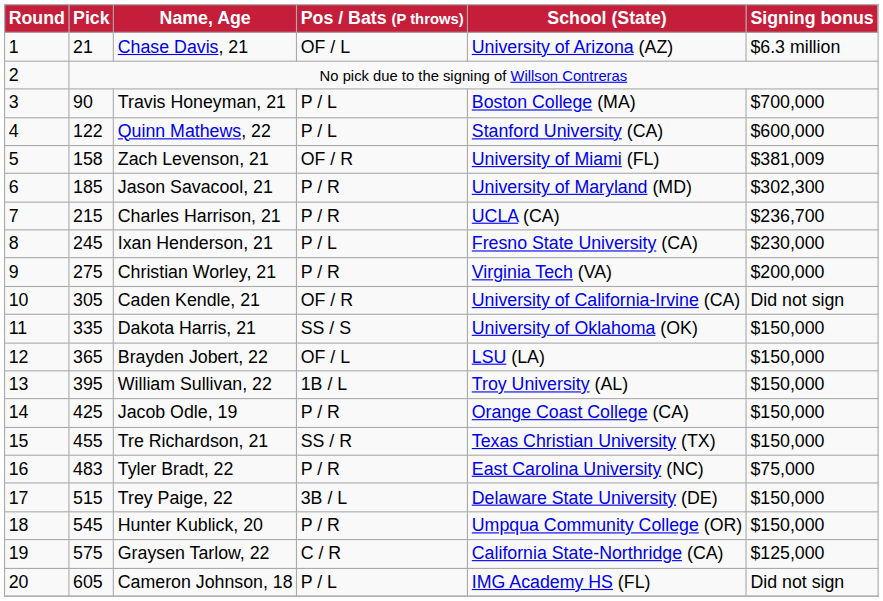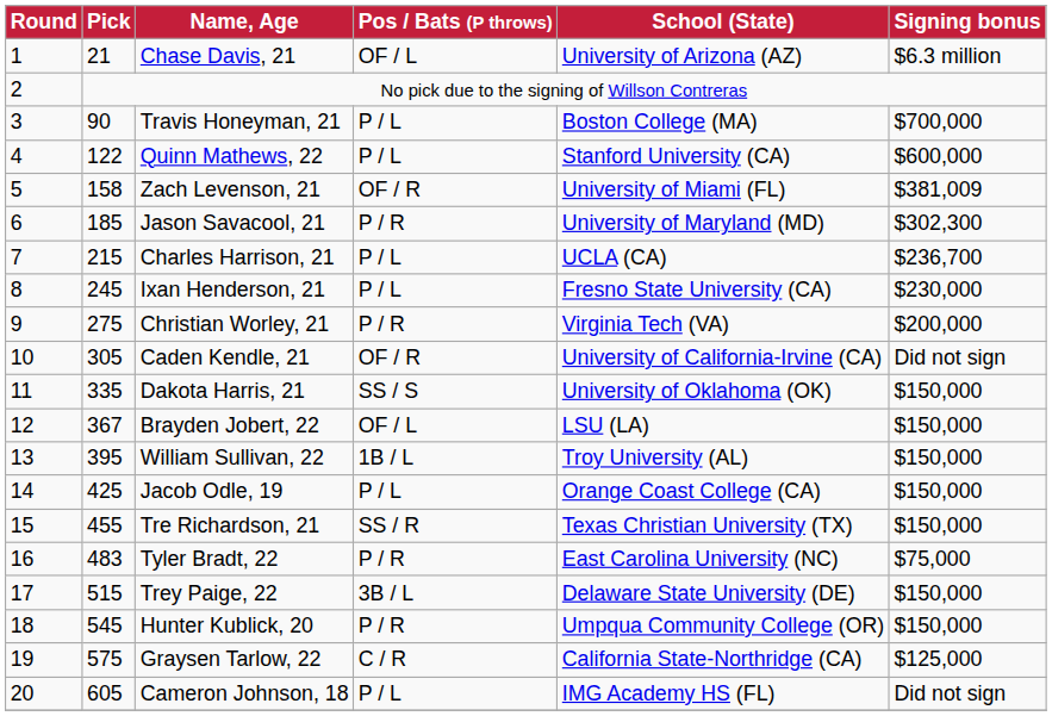Charles Harrison, 21 | Pos / Bats (P throws): P / R -> P / L
Brayden Jobert, 22 | Pick: 365 -> 367
Jacob Odle, 19 | Pos / Bats (P throws): P / R -> P / L
